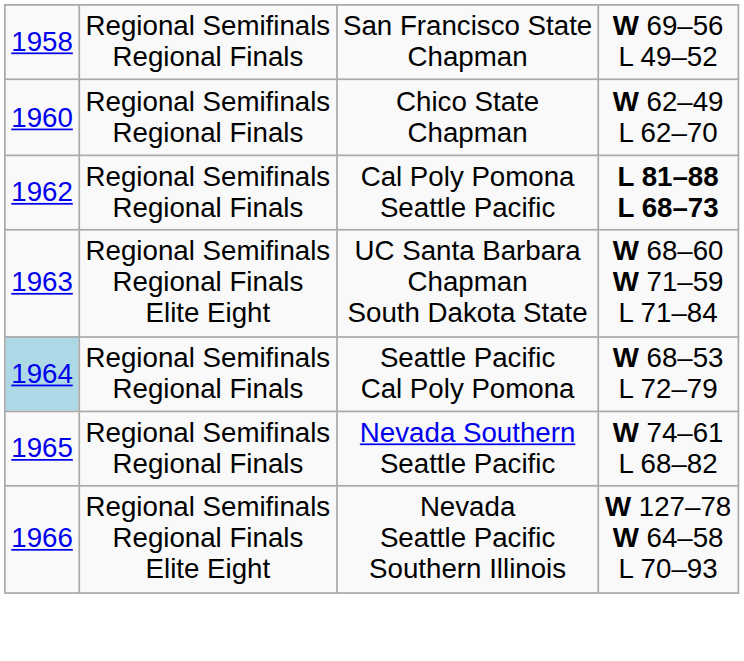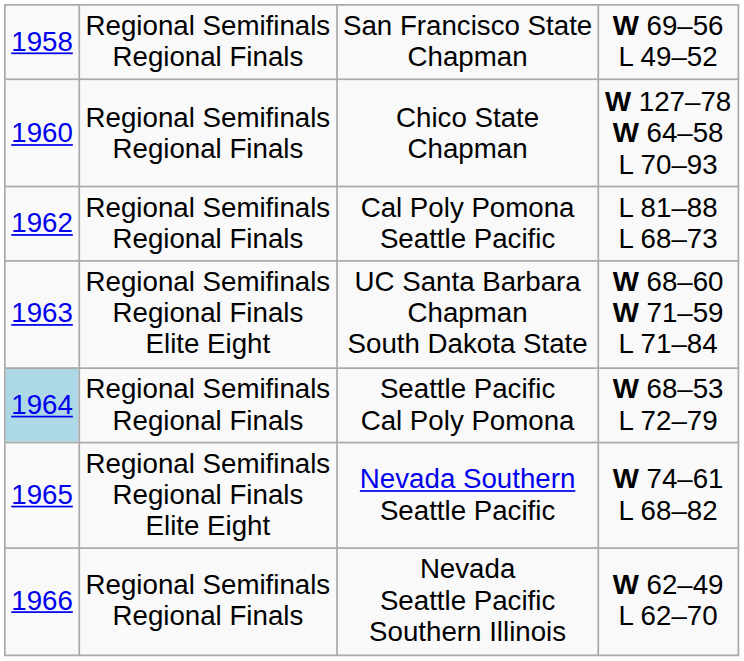Chico State Chapman | column 4: W 62–49 L 62–70 -> W 127–78 W 64–58 L 70–93
Cal Poly Pomona Seattle Pacific | column 4: bold -> normal
Nevada Southern Seattle Pacific | column 2: Regional Semifinals Regional Finals -> Regional Semifinals Regional Finals Elite Eight
Nevada Seattle Pacific Southern Illinois | column 2: Regional Semifinals Regional Finals Elite Eight -> Regional Semifinals Regional Finals
Nevada Seattle Pacific Southern Illinois | column 4: W 127–78 W 64–58 L 70–93 -> W 62–49 L 62–70
